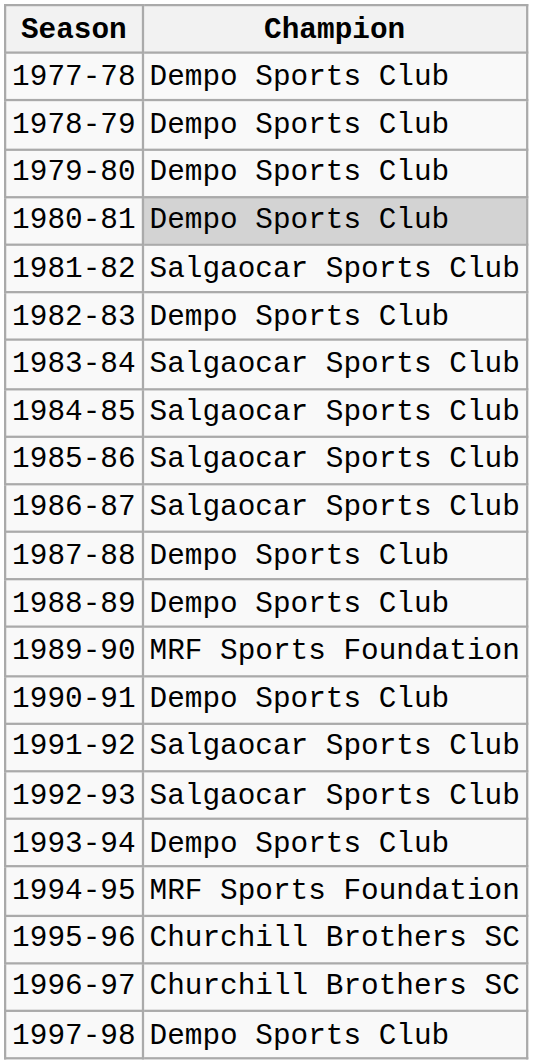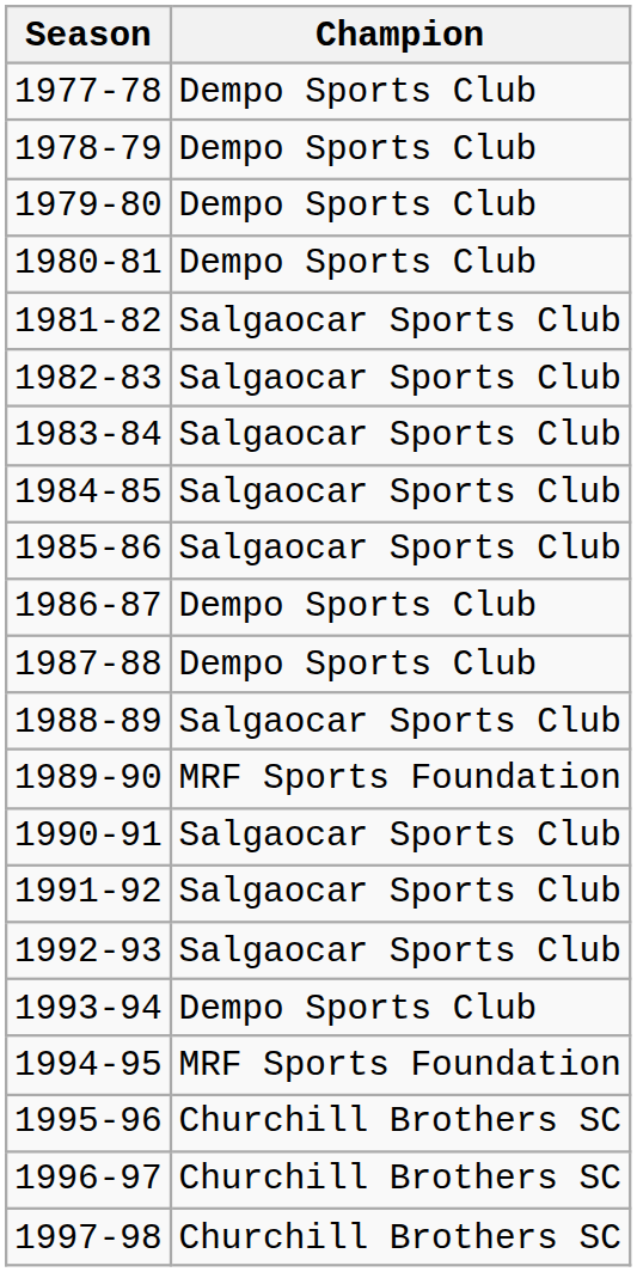1980-81 | Champion: lightgrey background -> no background
1982-83 | Champion: Dempo Sports Club -> Salgaocar Sports Club
1986-87 | Champion: Salgaocar Sports Club -> Dempo Sports Club
1988-89 | Champion: Dempo Sports Club -> Salgaocar Sports Club
1990-91 | Champion: Dempo Sports Club -> Salgaocar Sports Club
1997-98 | Champion: Dempo Sports Club -> Churchill Brothers SC
